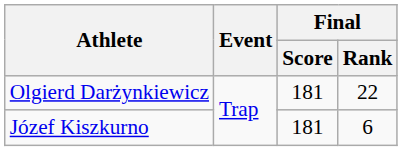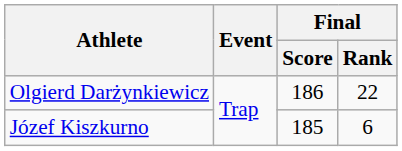Olgierd Darżynkiewicz | Final / Score: 181 -> 186
Józef Kiszkurno | Final / Score: 181 -> 185
